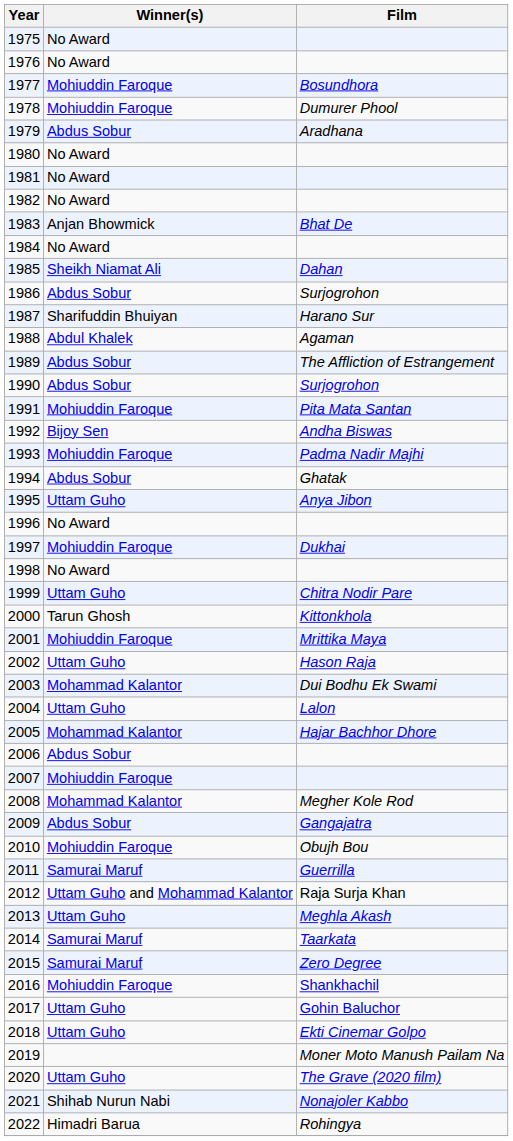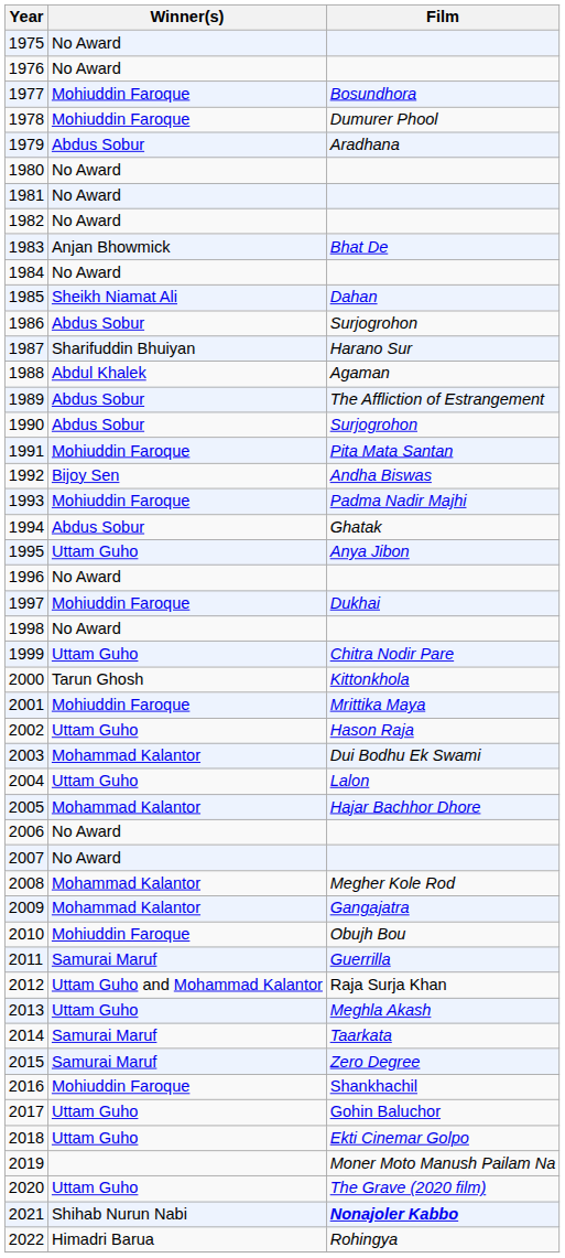2006 | Winner(s): Abdus Sobur -> No Award
2007 | Winner(s): Mohiuddin Faroque -> No Award
2009 | Winner(s): Abdus Sobur -> Mohammad Kalantor
2021 | Film: normal -> bold
